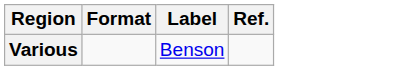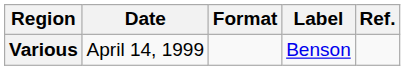+ column: Date | April 14, 1999
